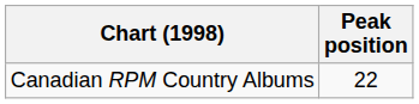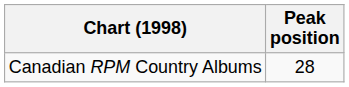Canadian RPM Country Albums | Peak position: 22 -> 28
